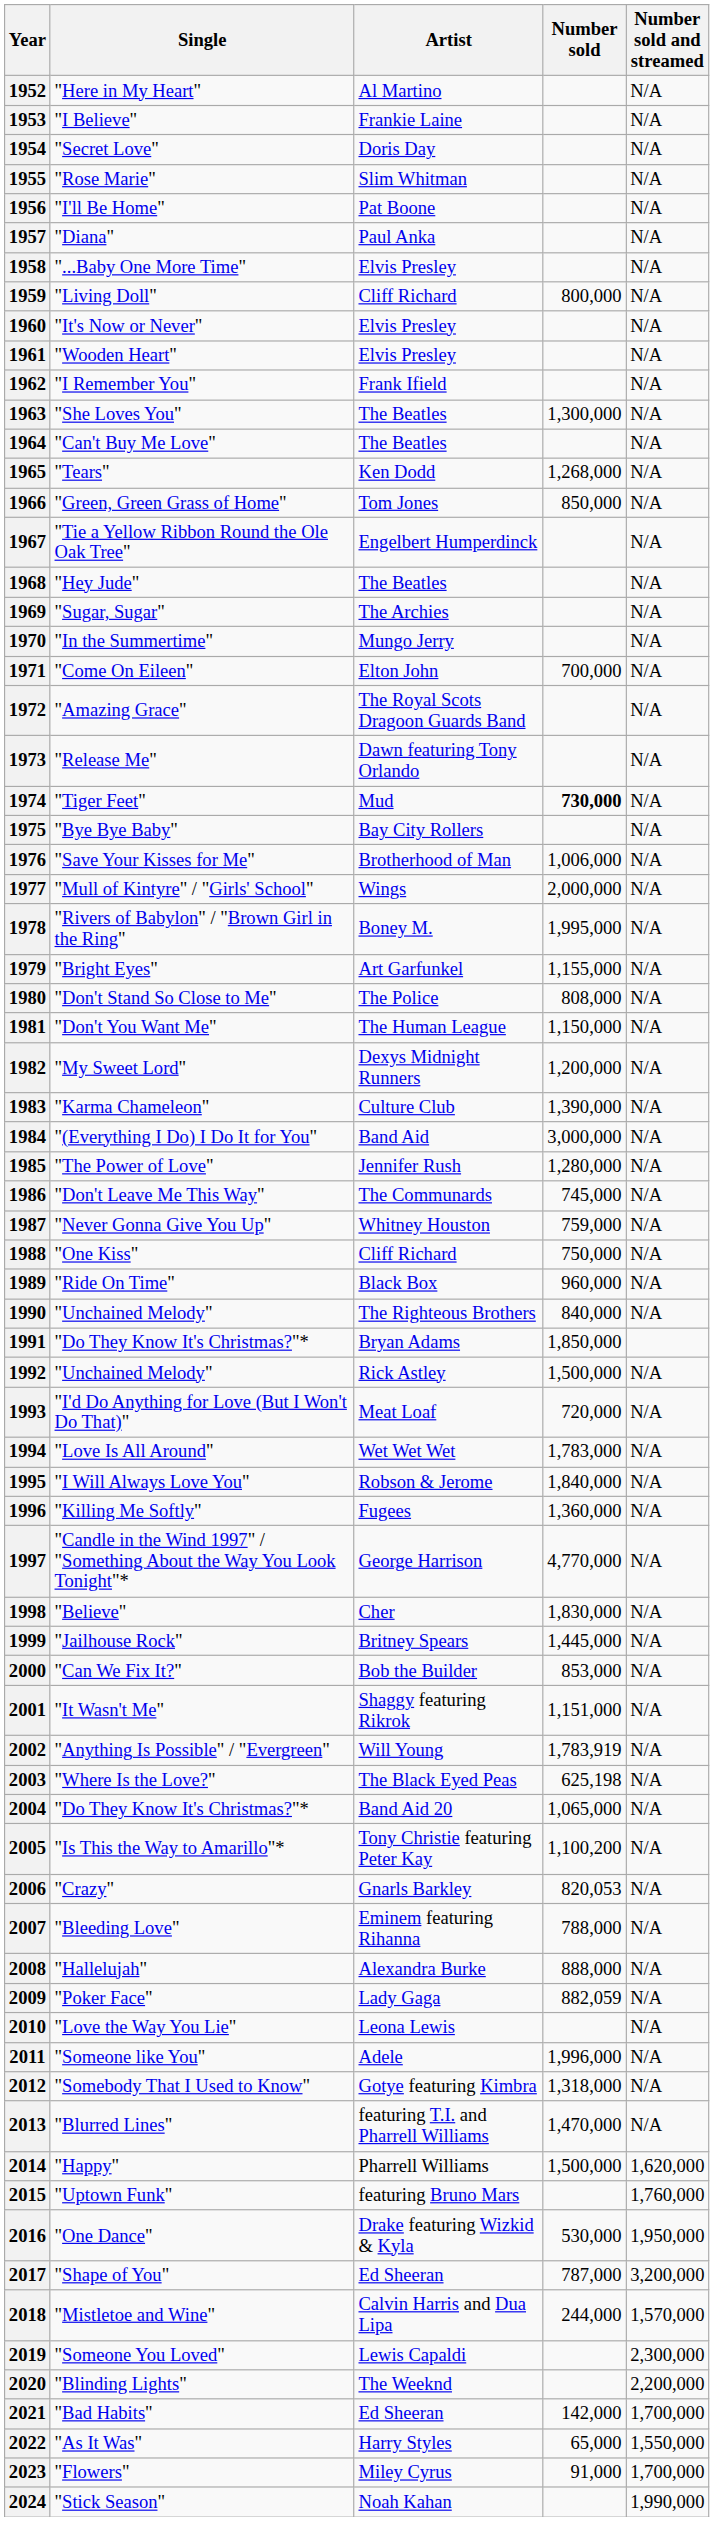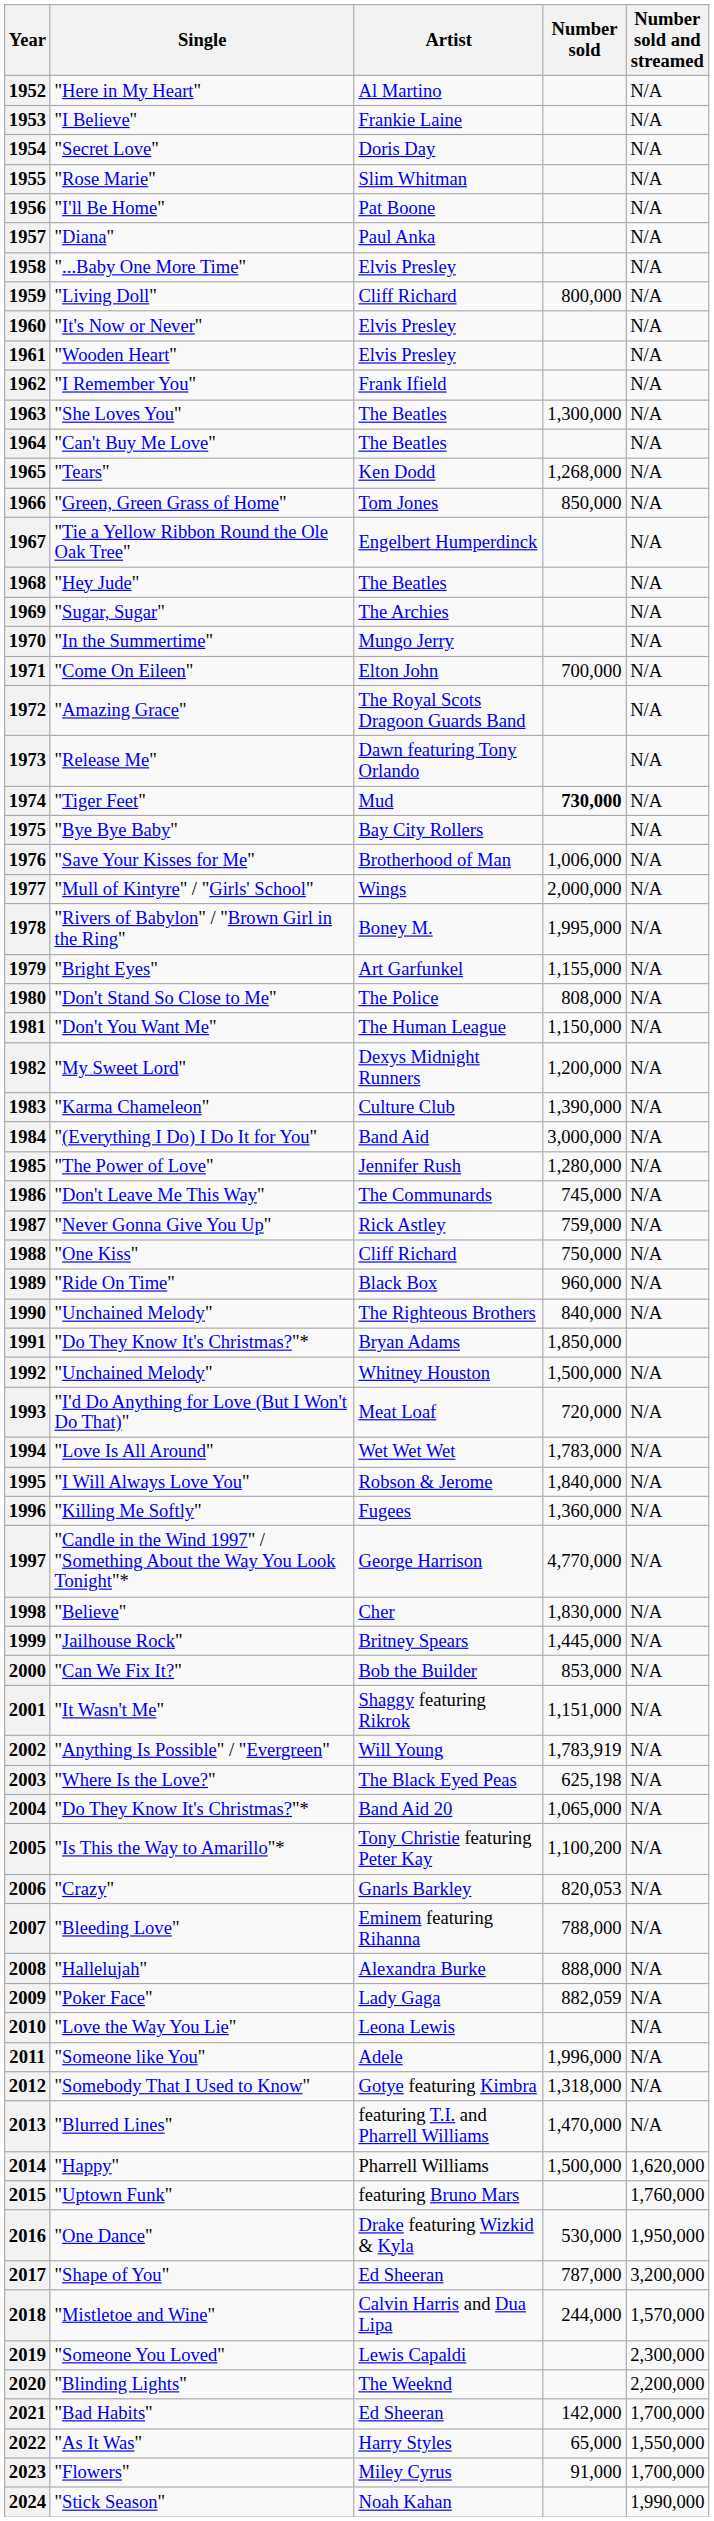1987 | Artist: Whitney Houston -> Rick Astley
1992 | Artist: Rick Astley -> Whitney Houston
